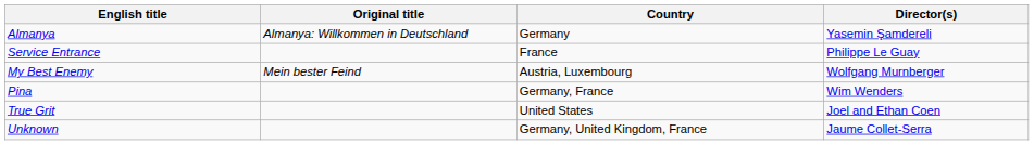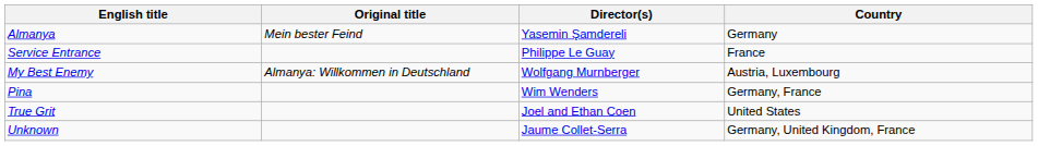columns swapped: Director(s) <-> Country
Almanya | Original title: Almanya: Willkommen in Deutschland -> Mein bester Feind
My Best Enemy | Original title: Mein bester Feind -> Almanya: Willkommen in Deutschland
